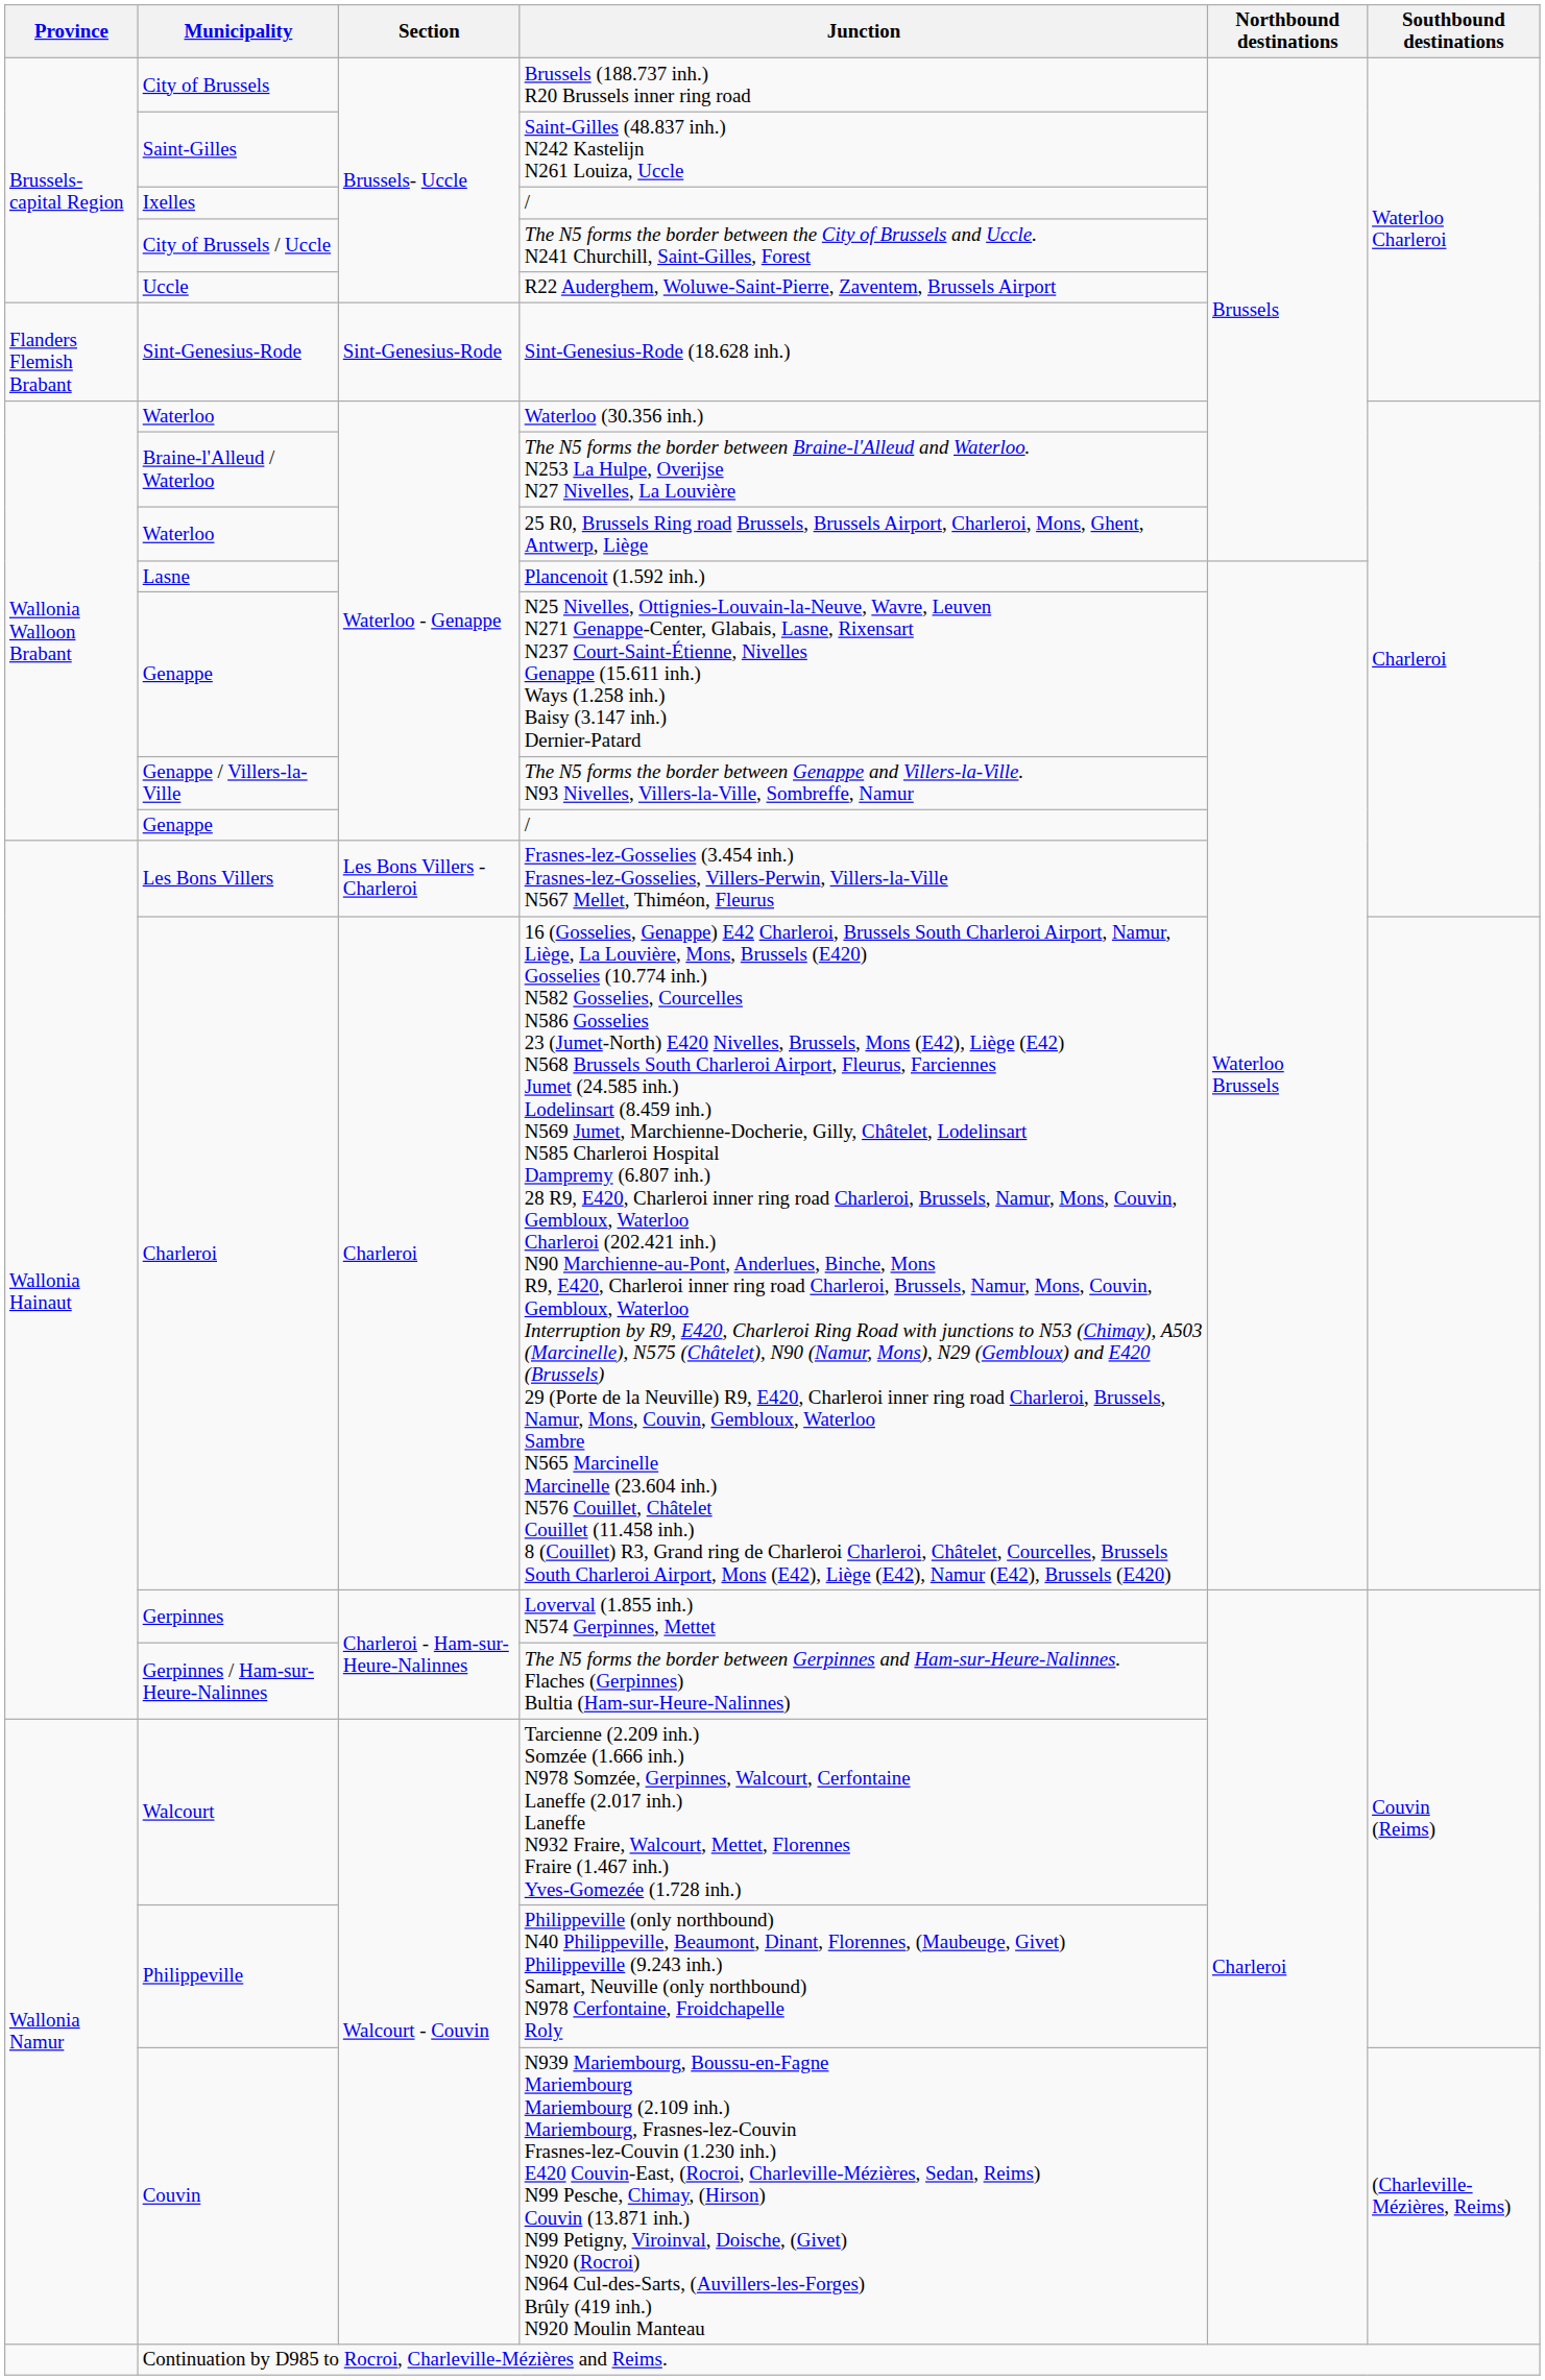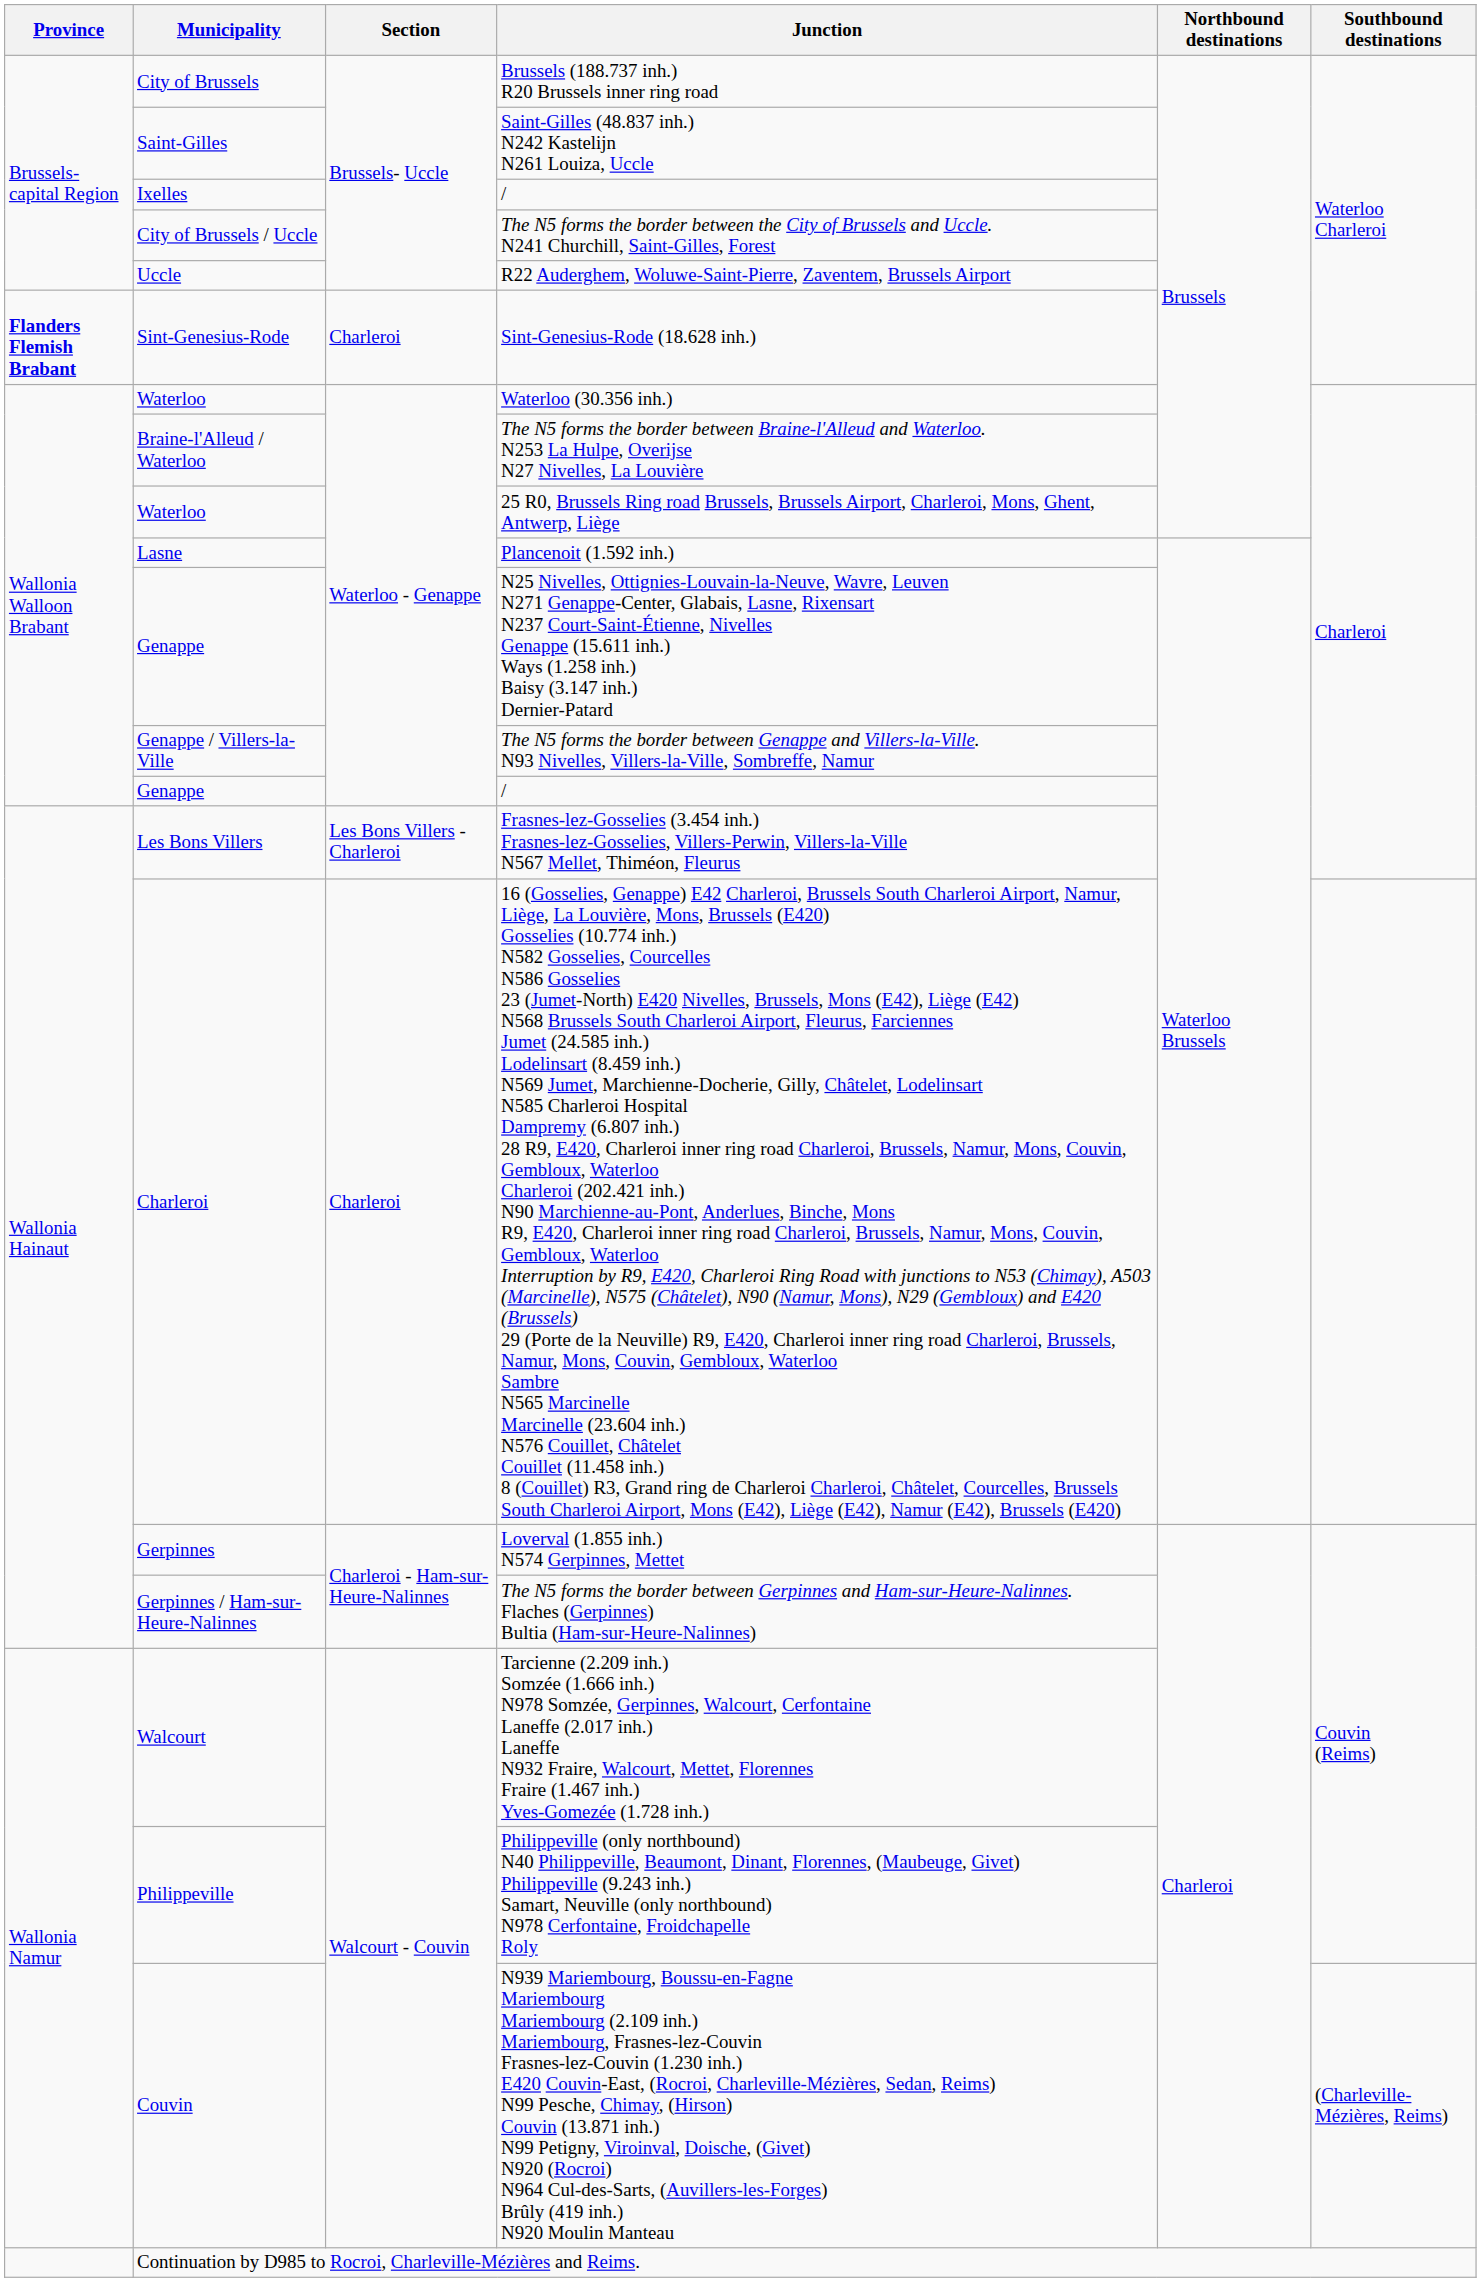Sint-Genesius-Rode (18.628 inh.) | Province: normal -> bold
Sint-Genesius-Rode (18.628 inh.) | Section: Sint-Genesius-Rode -> Charleroi
